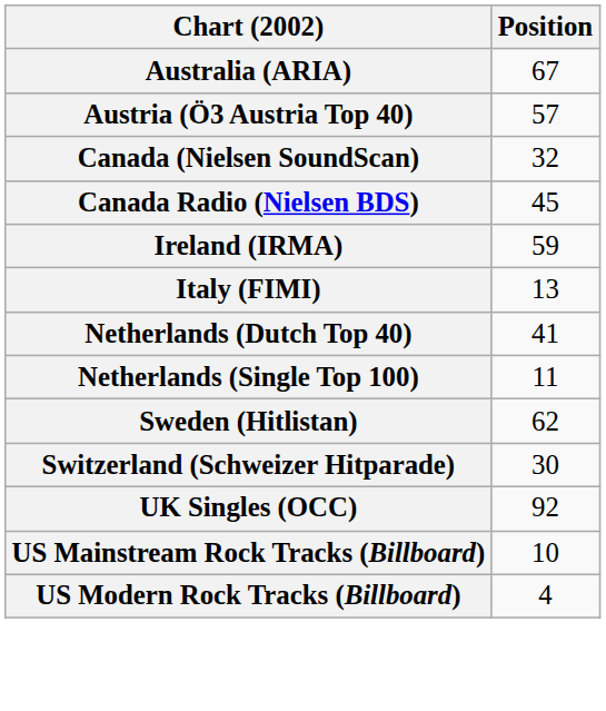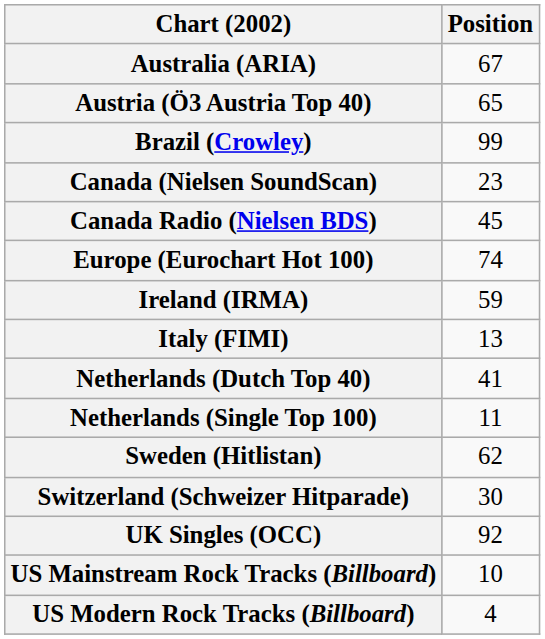Austria (Ö3 Austria Top 40) | Position: 57 -> 65
+ row: Brazil (Crowley) | 99
Canada (Nielsen SoundScan) | Position: 32 -> 23
+ row: Europe (Eurochart Hot 100) | 74
